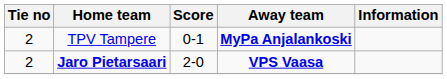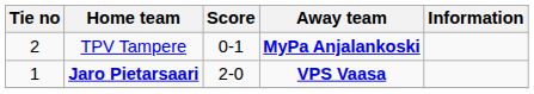Jaro Pietarsaari | Tie no: 2 -> 1
